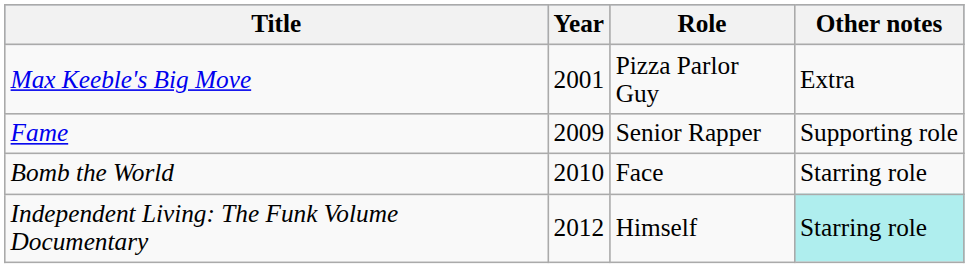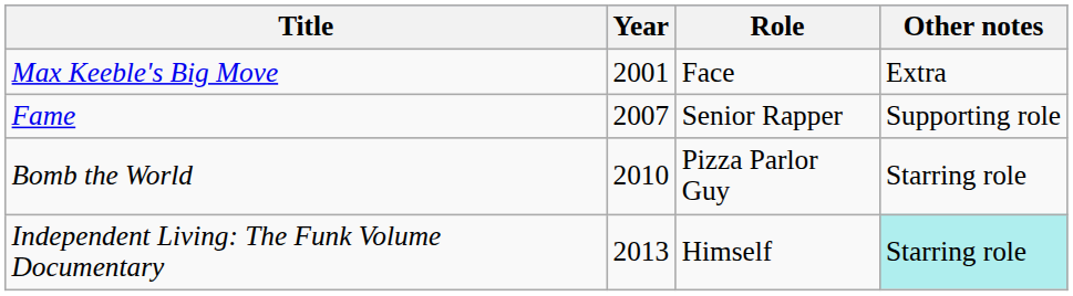Max Keeble's Big Move | Role: Pizza Parlor Guy -> Face
Fame | Year: 2009 -> 2007
Bomb the World | Role: Face -> Pizza Parlor Guy
Independent Living: The Funk Volume Documentary | Year: 2012 -> 2013
